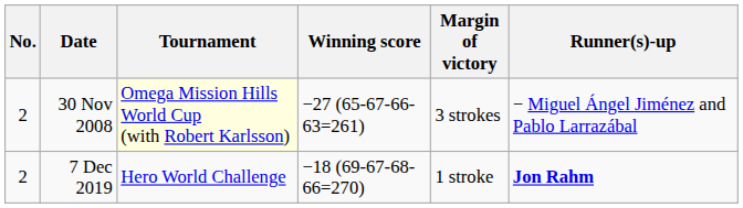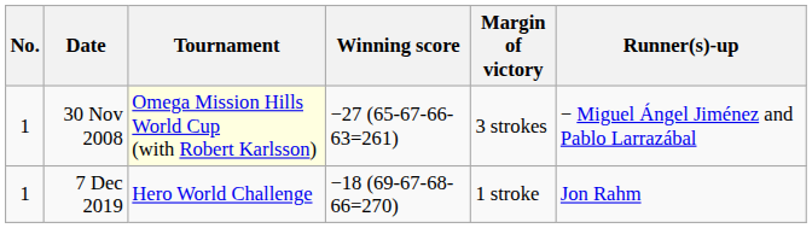30 Nov 2008 | No.: 2 -> 1
7 Dec 2019 | No.: 2 -> 1
7 Dec 2019 | Runner(s)-up: bold -> normal
